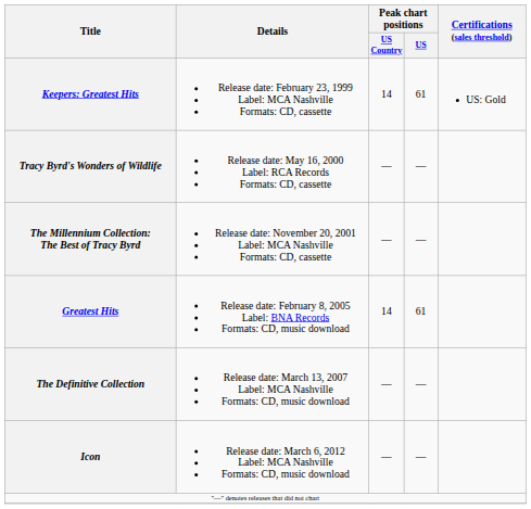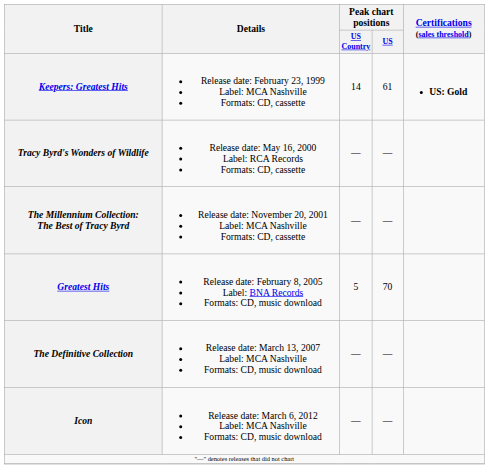Keepers: Greatest Hits | Certifications (sales threshold): normal -> bold
Greatest Hits | Peak chart positions / US Country: 14 -> 5
Greatest Hits | Peak chart positions / US: 61 -> 70
